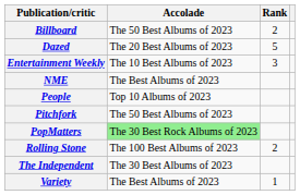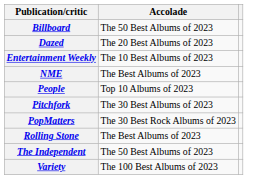- column: Rank | 2 | 5 | 3 | 2 | 1
Pitchfork | Accolade: The 50 Best Albums of 2023 -> The 30 Best Albums of 2023
PopMatters | Accolade: lightgreen background -> no background
Rolling Stone | Accolade: The 100 Best Albums of 2023 -> The Best Albums of 2023
The Independent | Accolade: The 30 Best Albums of 2023 -> The 50 Best Albums of 2023
Variety | Accolade: The Best Albums of 2023 -> The 100 Best Albums of 2023
